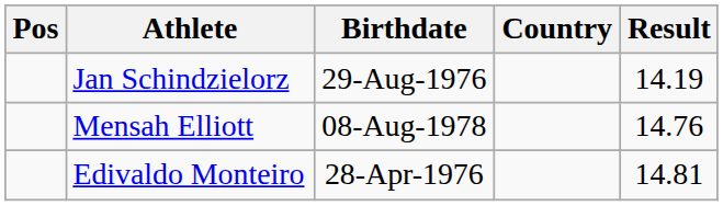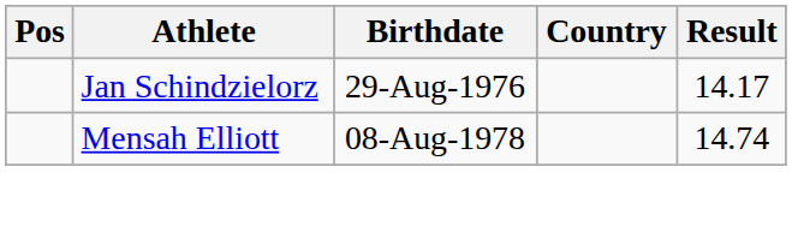Jan Schindzielorz | Result: 14.19 -> 14.17
Mensah Elliott | Result: 14.76 -> 14.74
- row: Edivaldo Monteiro | 28-Apr-1976 | 14.81
